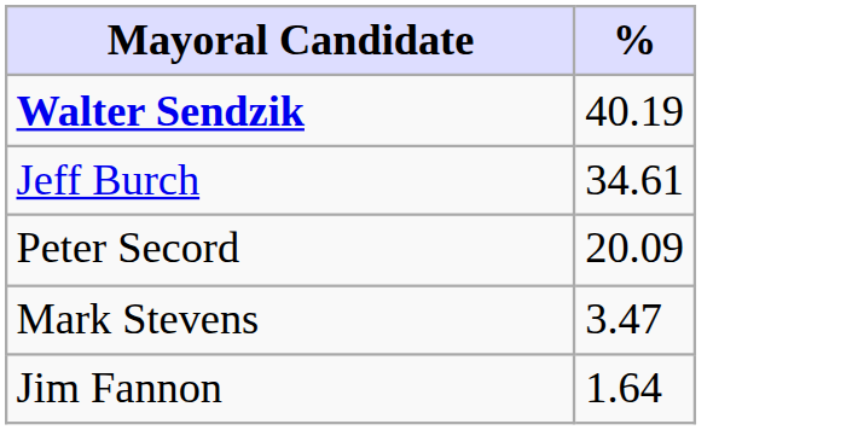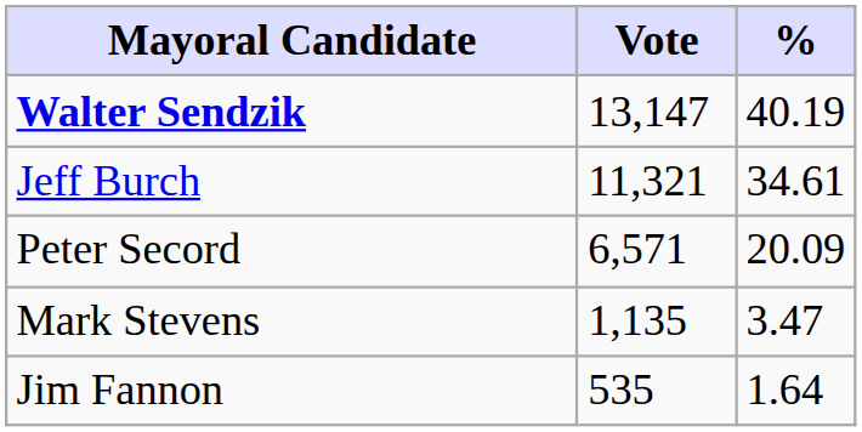+ column: Vote | 13,147 | 11,321 | 6,571 | 1,135 | 535
